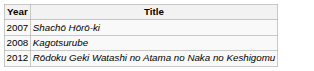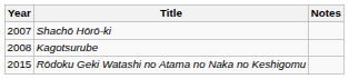+ column: Notes
Rōdoku Geki Watashi no Atama no Naka no Keshigomu | Year: 2012 -> 2015
